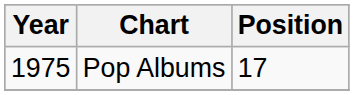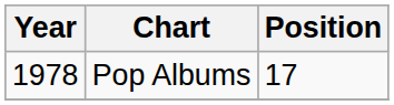Pop Albums | Year: 1975 -> 1978
